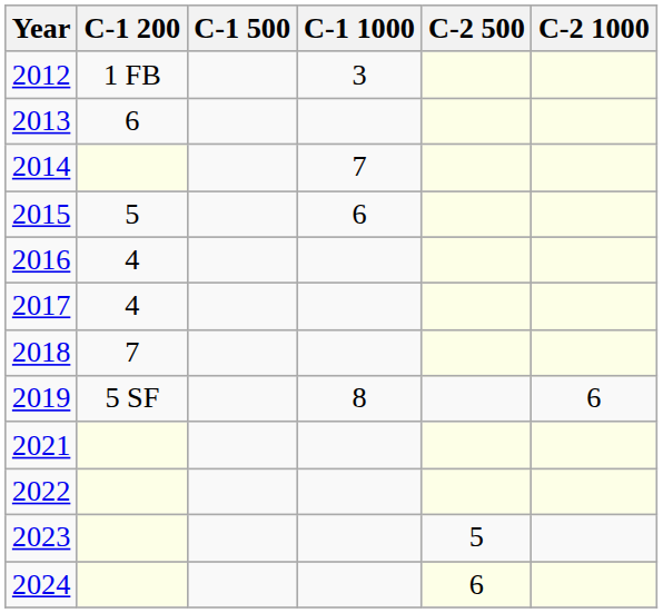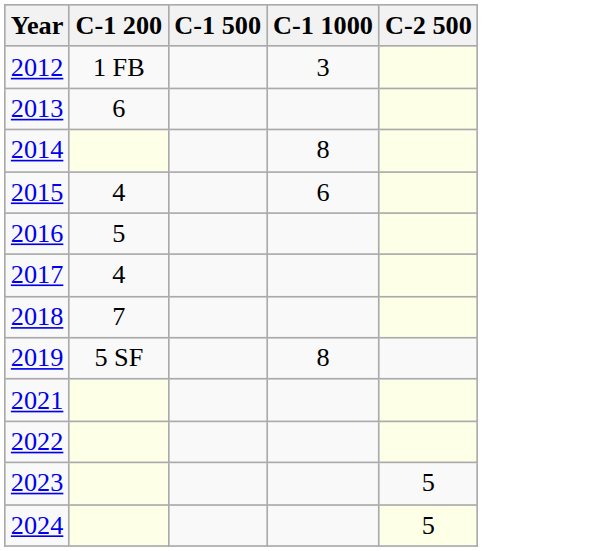- column: C-2 1000 | 6
2014 | C-1 1000: 7 -> 8
2015 | C-1 200: 5 -> 4
2016 | C-1 200: 4 -> 5
2024 | C-2 500: 6 -> 5
